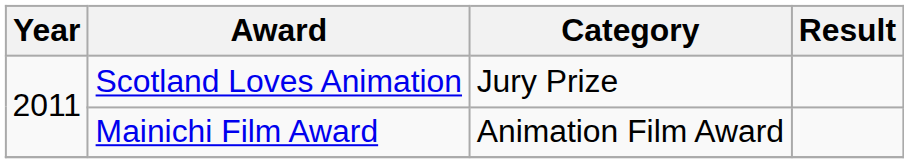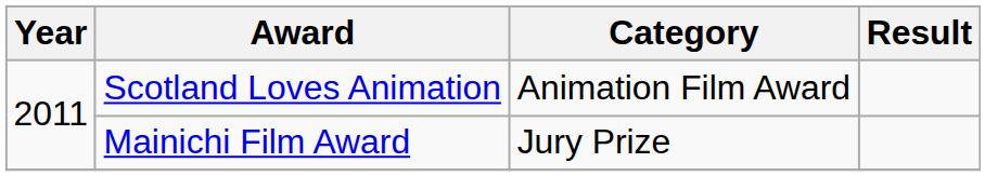Scotland Loves Animation | Category: Jury Prize -> Animation Film Award
Mainichi Film Award | Category: Animation Film Award -> Jury Prize
